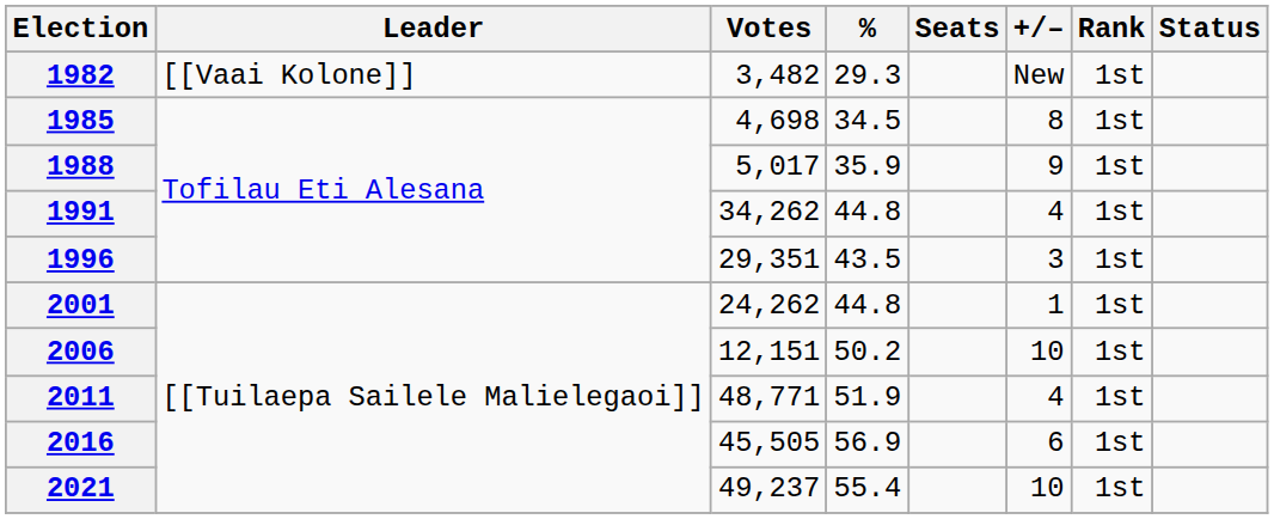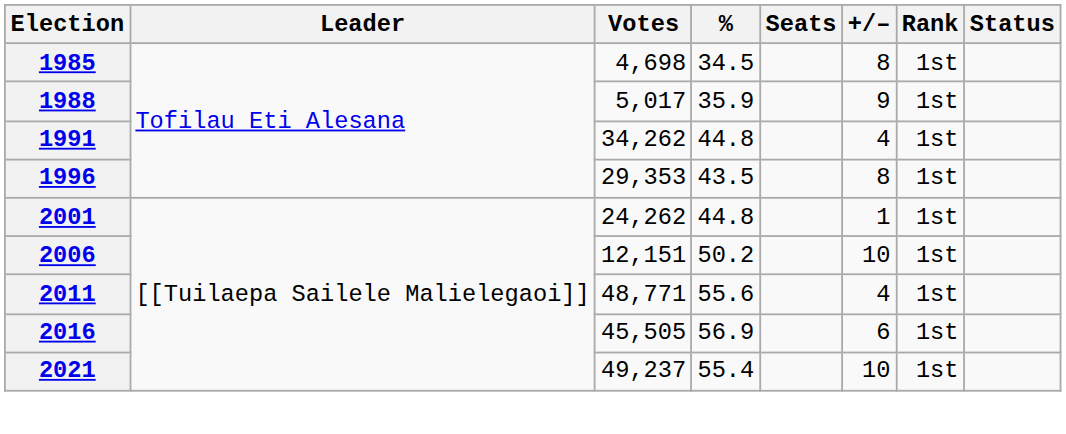- row: 1982 | [[Vaai Kolone]] | 3,482 | 29.3 | New | 1st
1996 | Votes: 29,351 -> 29,353
1996 | +/–: 3 -> 8
2011 | %: 51.9 -> 55.6
